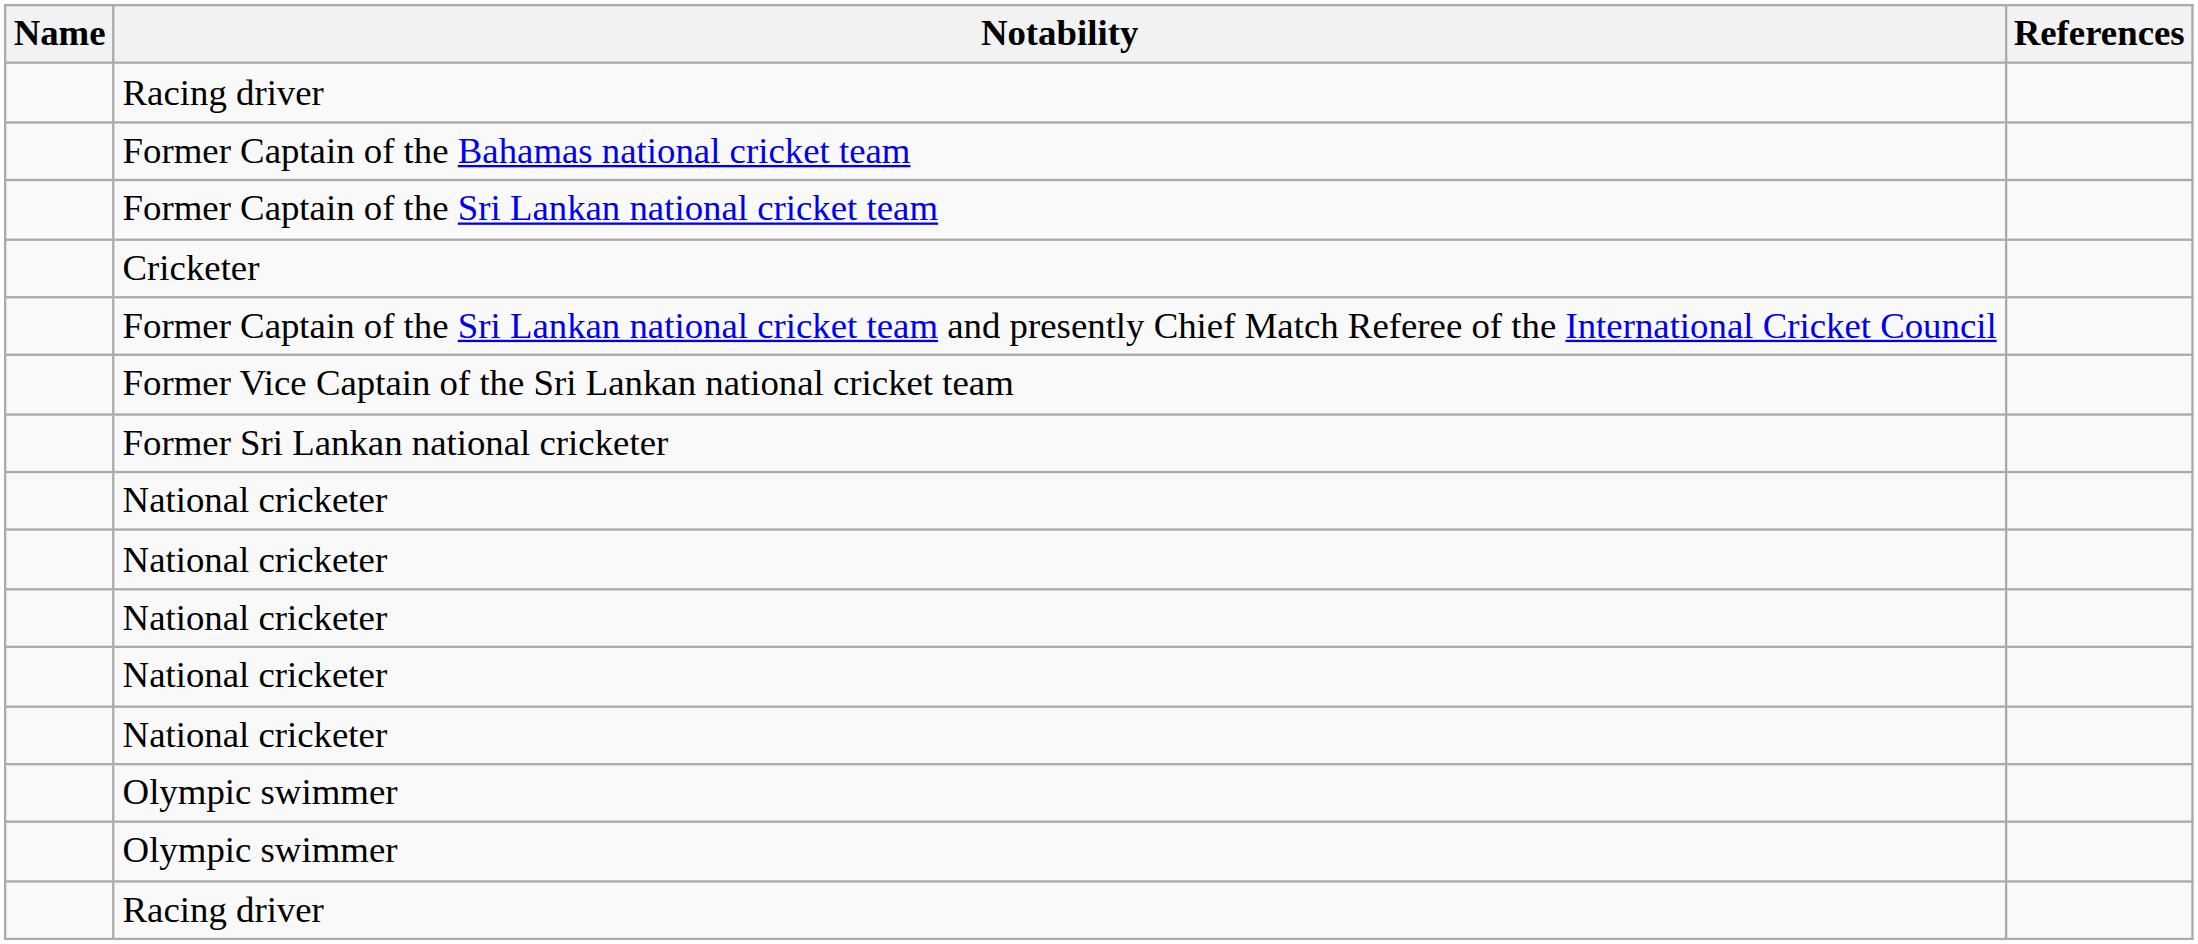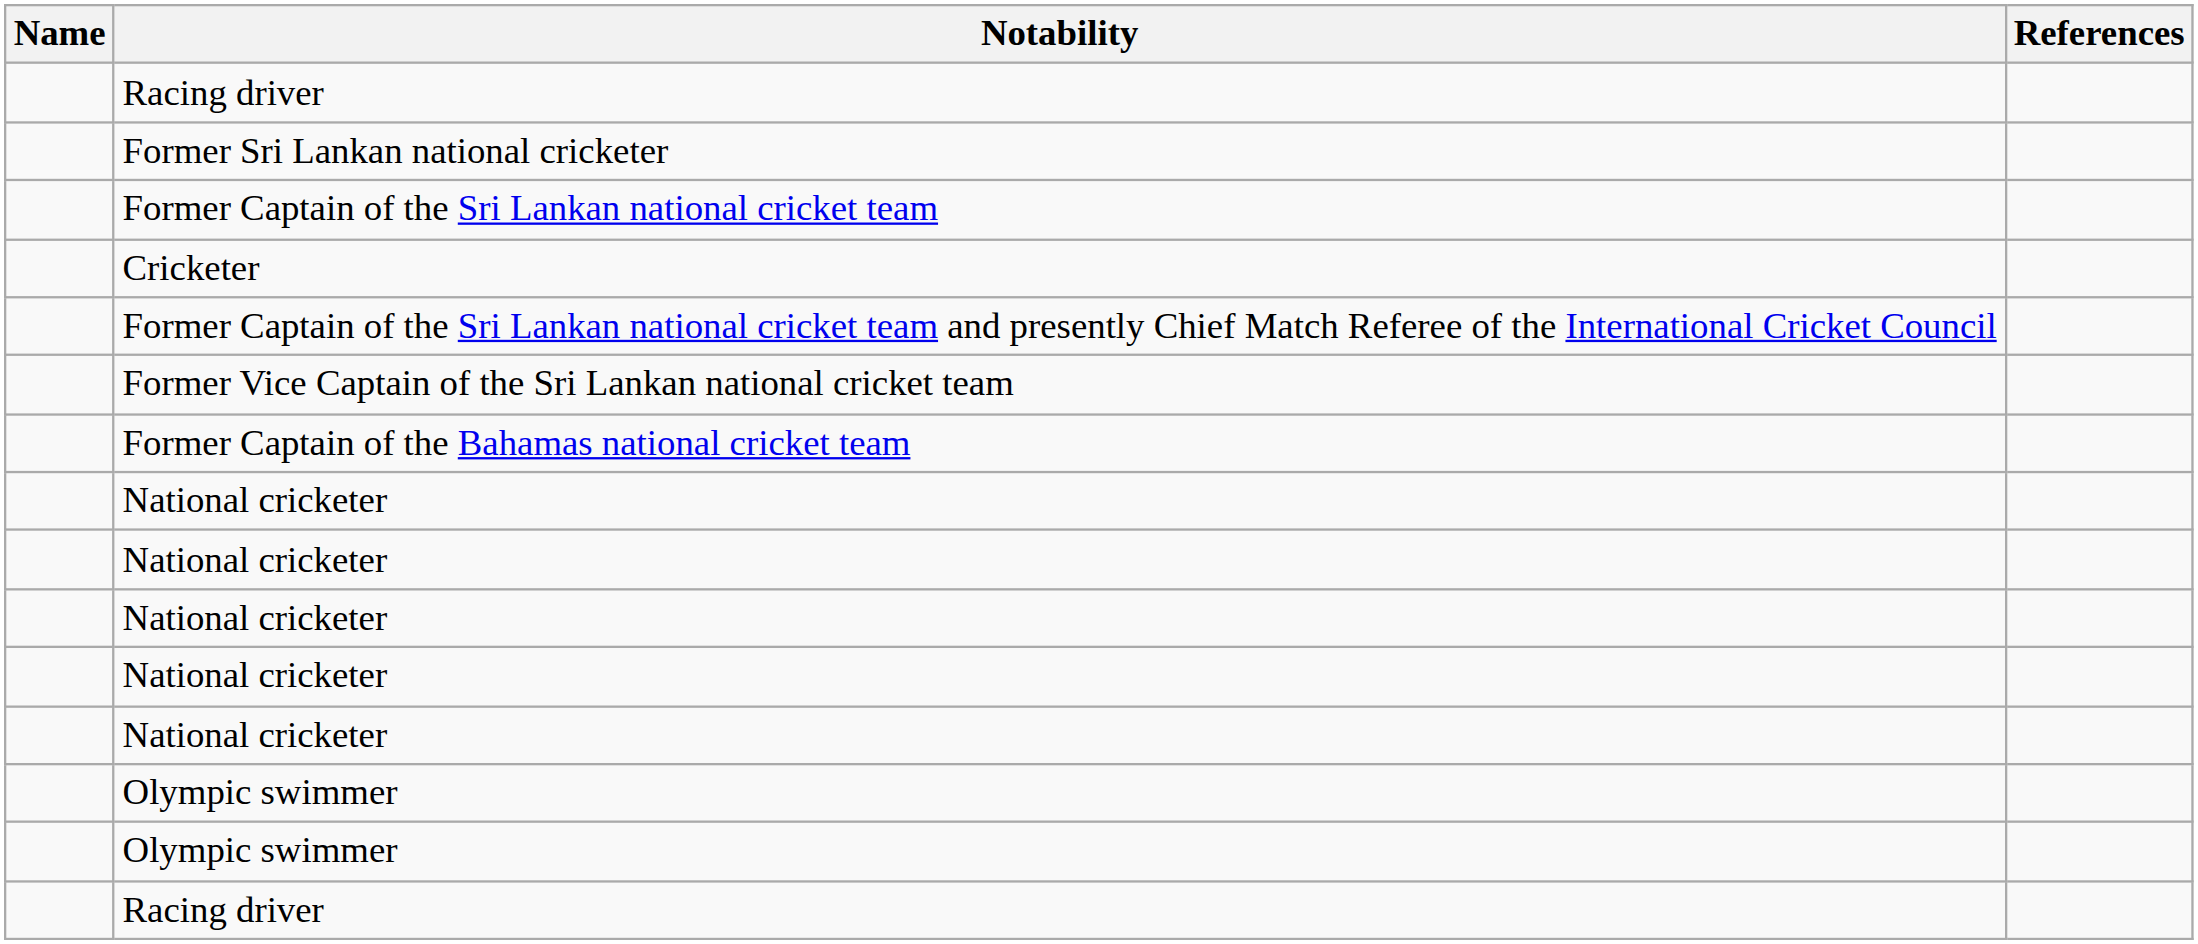rows swapped: Former Captain of the Bahamas national cricket team <-> Former Sri Lankan national cricketer
